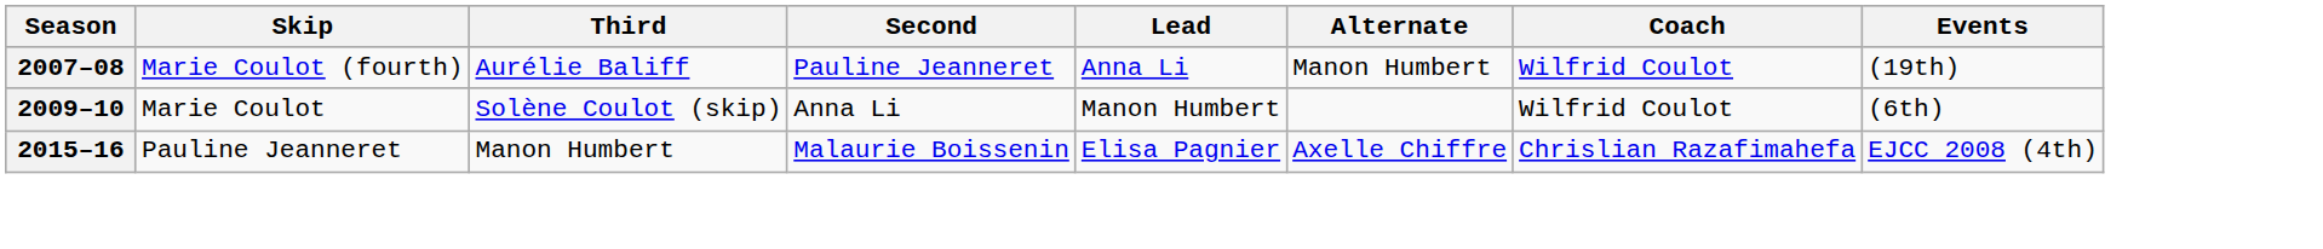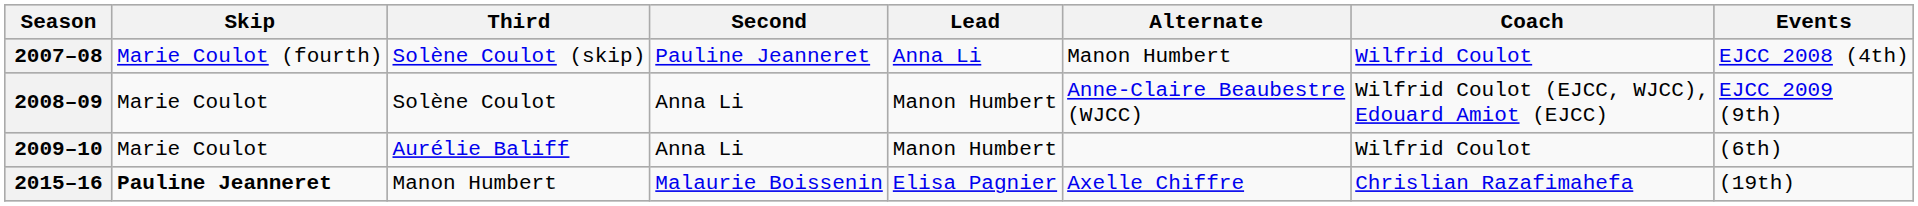2007–08 | Third: Aurélie Baliff -> Solène Coulot (skip)
2007–08 | Events: (19th) -> EJCC 2008 (4th)
+ row: 2008–09 | Marie Coulot | Solène Coulot | Anna Li | Manon Humbert | Anne-Claire Beaubestre (WJCC) | Wilfrid Coulot (EJCC, WJCC), Edouard Amiot (EJCC) | EJCC 2009 (9th)
2009–10 | Third: Solène Coulot (skip) -> Aurélie Baliff
2015–16 | Skip: normal -> bold
2015–16 | Events: EJCC 2008 (4th) -> (19th)
